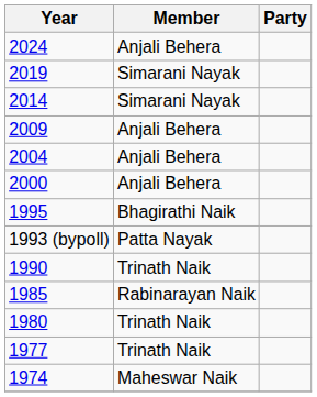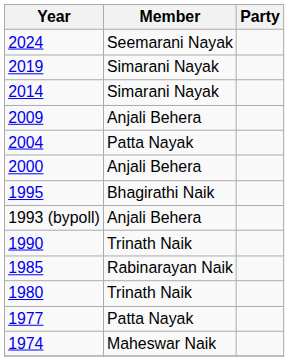2024 | Member: Anjali Behera -> Seemarani Nayak
2004 | Member: Anjali Behera -> Patta Nayak
1993 (bypoll) | Member: Patta Nayak -> Anjali Behera
1977 | Member: Trinath Naik -> Patta Nayak
